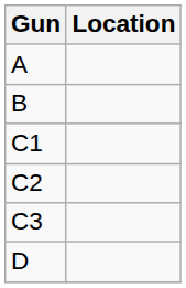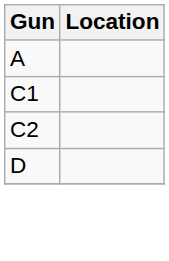- row: B
- row: C3
